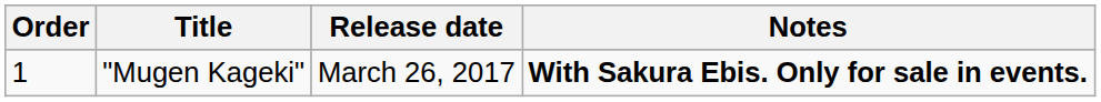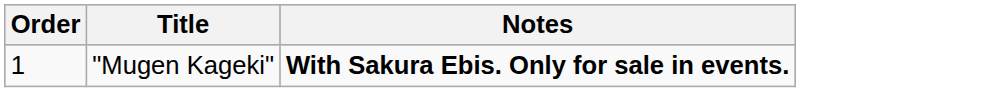- column: Release date | March 26, 2017
